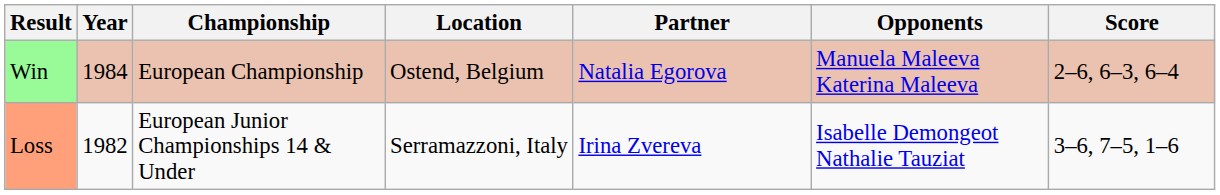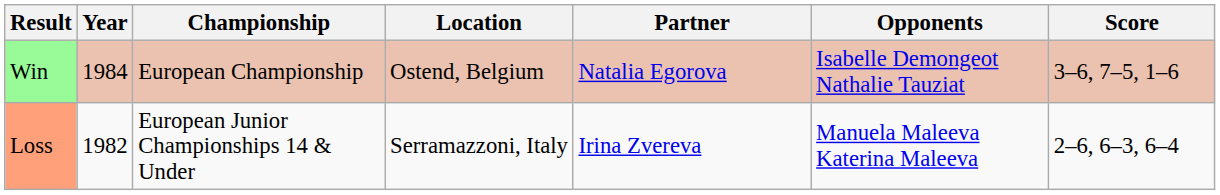Win | Opponents: Manuela Maleeva Katerina Maleeva -> Isabelle Demongeot Nathalie Tauziat
Win | Score: 2–6, 6–3, 6–4 -> 3–6, 7–5, 1–6
Loss | Opponents: Isabelle Demongeot Nathalie Tauziat -> Manuela Maleeva Katerina Maleeva
Loss | Score: 3–6, 7–5, 1–6 -> 2–6, 6–3, 6–4
